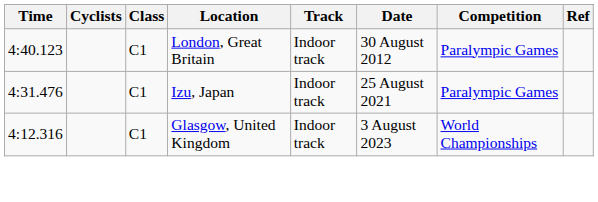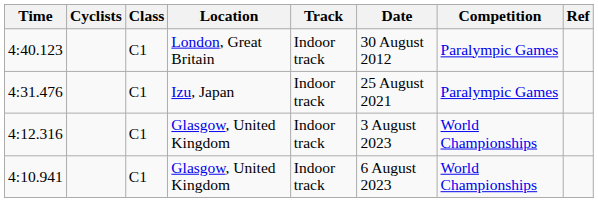+ row: 4:10.941 | C1 | Glasgow, United Kingdom | Indoor track | 6 August 2023 | World Championships
